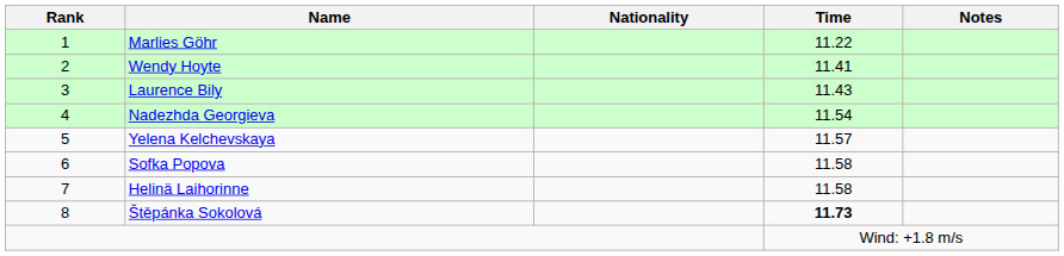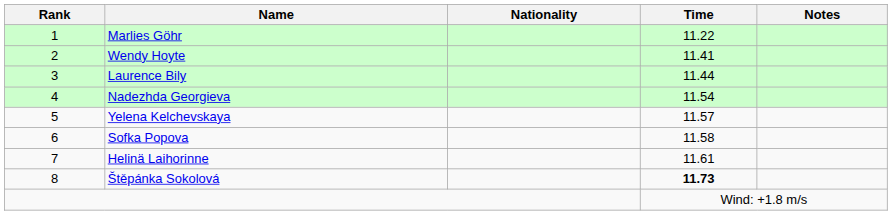Laurence Bily | Time: 11.43 -> 11.44
Helinä Laihorinne | Time: 11.58 -> 11.61
